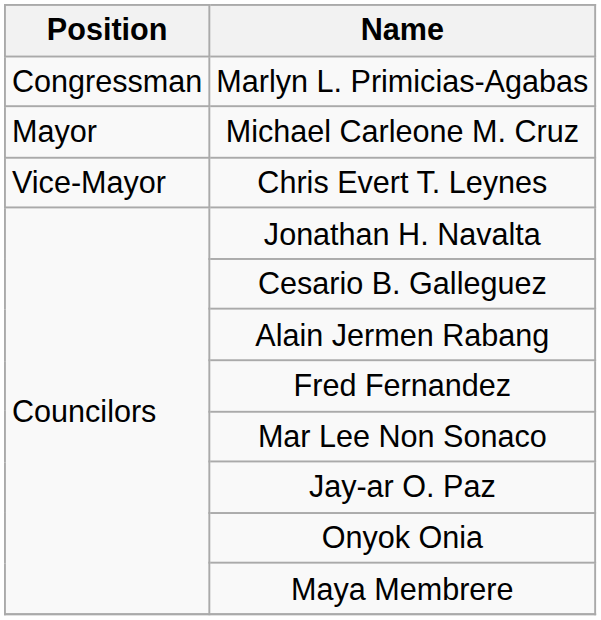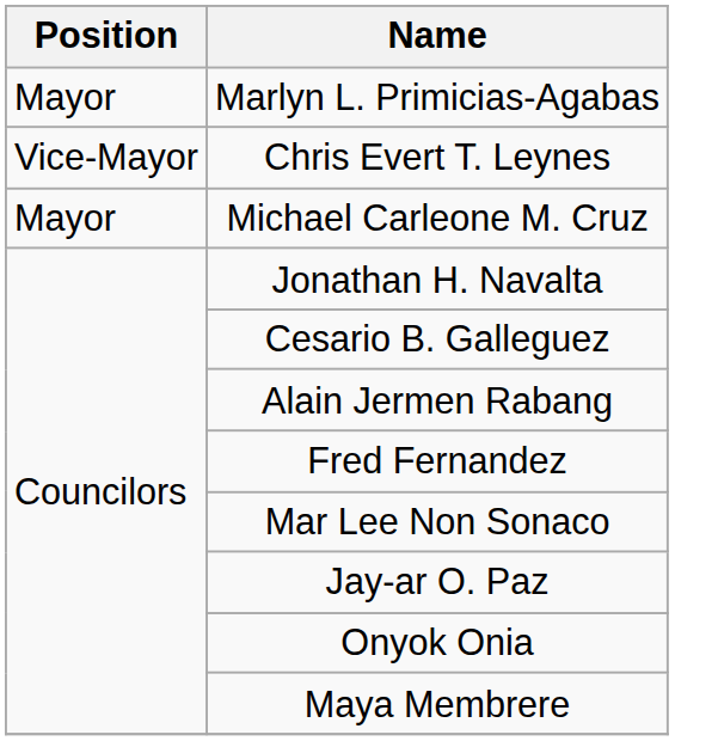Marlyn L. Primicias-Agabas | Position: Congressman -> Mayor
rows swapped: Michael Carleone M. Cruz <-> Chris Evert T. Leynes
